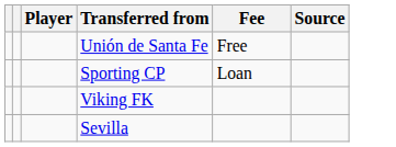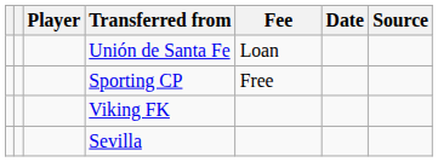+ column: Date
Unión de Santa Fe | Fee: Free -> Loan
Sporting CP | Fee: Loan -> Free
